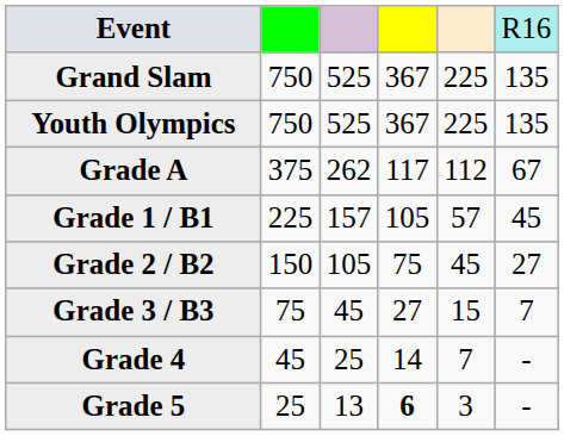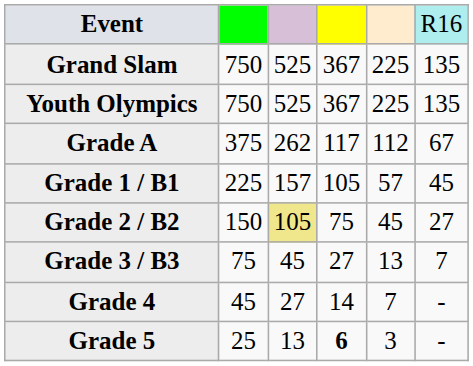Grade 2 / B2 | column 3: no background -> khaki background
Grade 3 / B3 | column 5: 15 -> 13
Grade 4 | column 3: 25 -> 27
